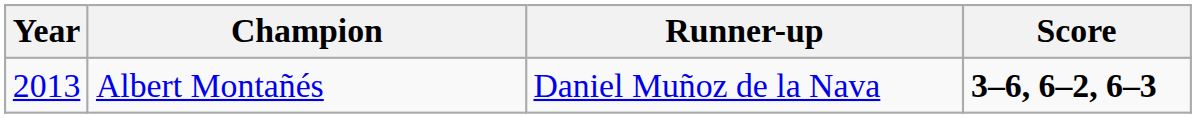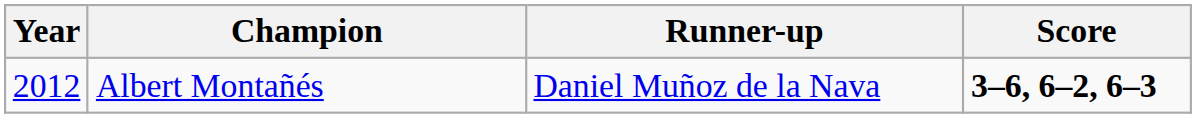Albert Montañés | Year: 2013 -> 2012
